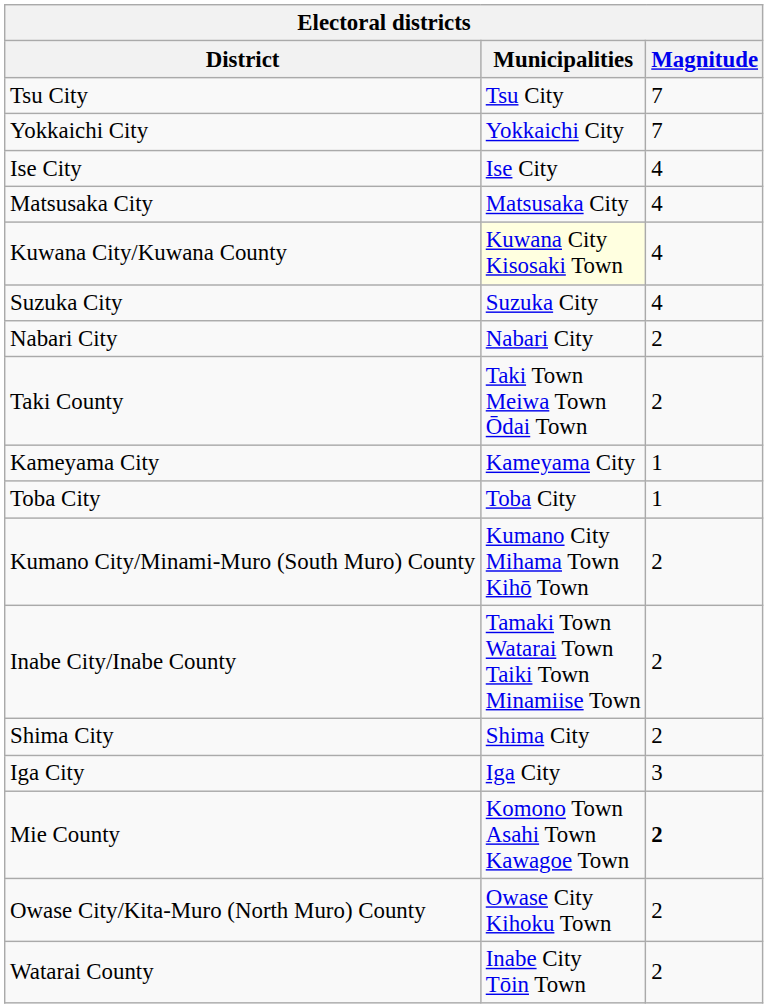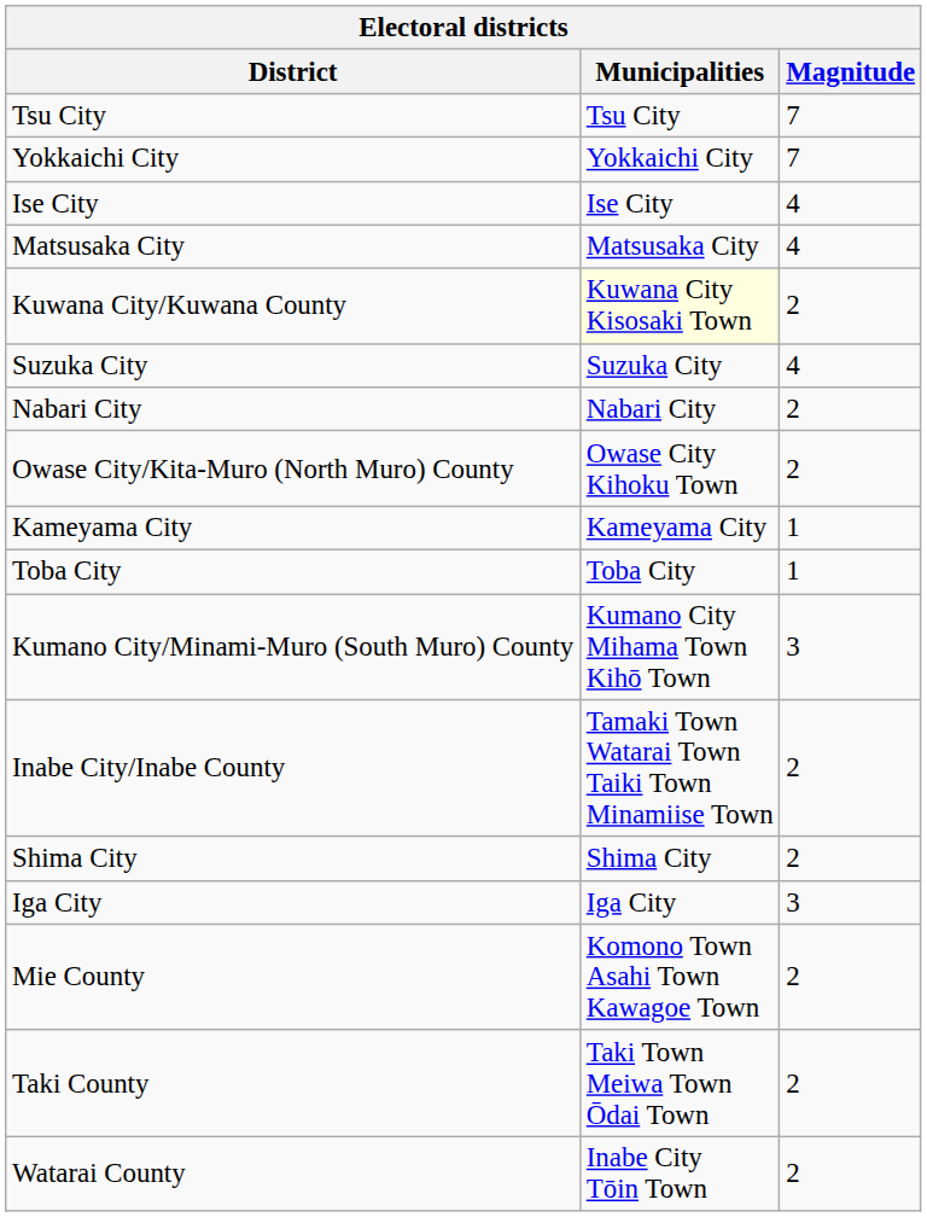Kuwana City/Kuwana County | Magnitude: 4 -> 2
rows swapped: Owase City/Kita-Muro (North Muro) County <-> Taki County
Kumano City/Minami-Muro (South Muro) County | Magnitude: 2 -> 3
Mie County | Magnitude: bold -> normal
